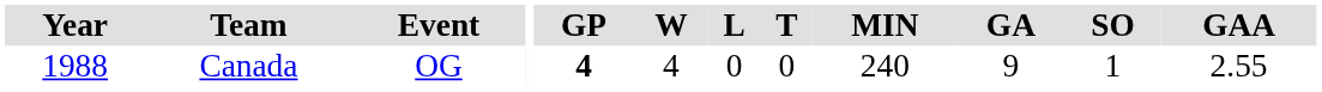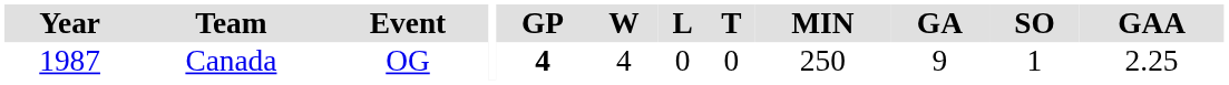Canada | Year: 1988 -> 1987
Canada | MIN: 240 -> 250
Canada | GAA: 2.55 -> 2.25
